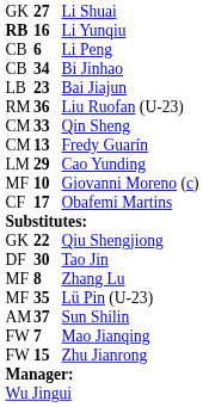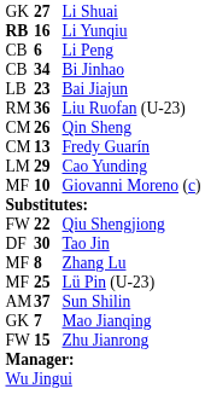Qin Sheng | column 2: 33 -> 26
- row: CF | 17 | Obafemi Martins
Qiu Shengjiong | column 1: GK -> FW
Lü Pin (U-23) | column 2: 35 -> 25
Mao Jianqing | column 1: FW -> GK
